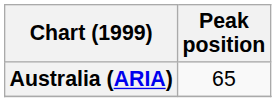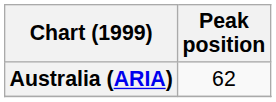Australia (ARIA) | Peak position: 65 -> 62
